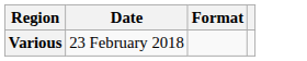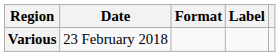+ column: Label
